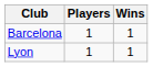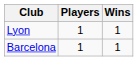rows swapped: Lyon <-> Barcelona
